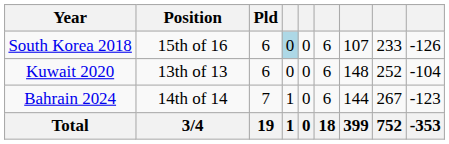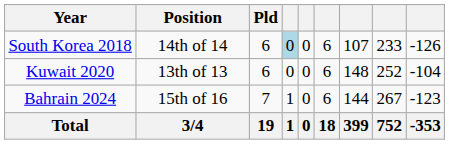South Korea 2018 | Position: 15th of 16 -> 14th of 14
Bahrain 2024 | Position: 14th of 14 -> 15th of 16
